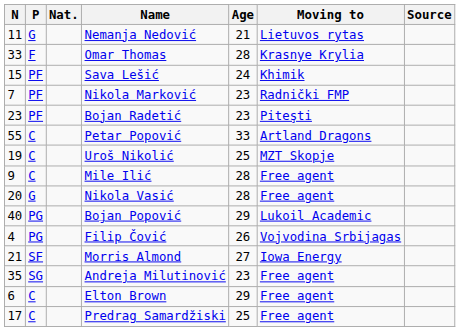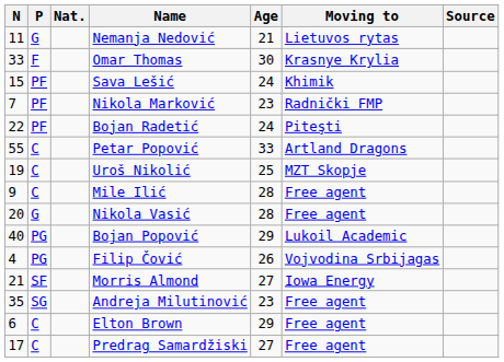Omar Thomas | Age: 28 -> 30
Bojan Radetić | N: 23 -> 22
Bojan Radetić | Age: 23 -> 24
Predrag Samardžiski | Age: 25 -> 27
